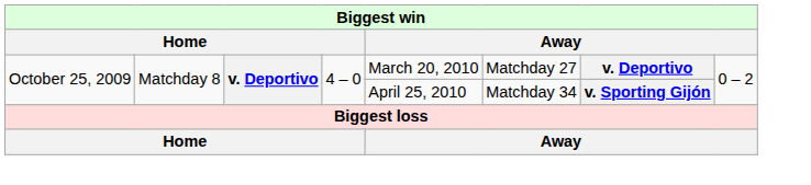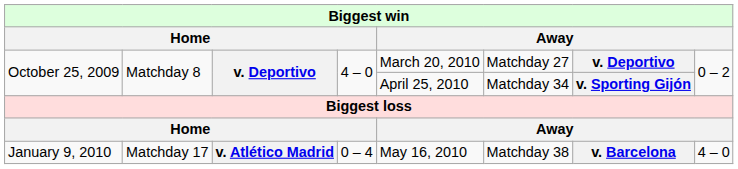+ row: January 9, 2010 | Matchday 17 | v. Atlético Madrid | 0 – 4 | May 16, 2010 | Matchday 38 | v. Barcelona | 4 – 0
